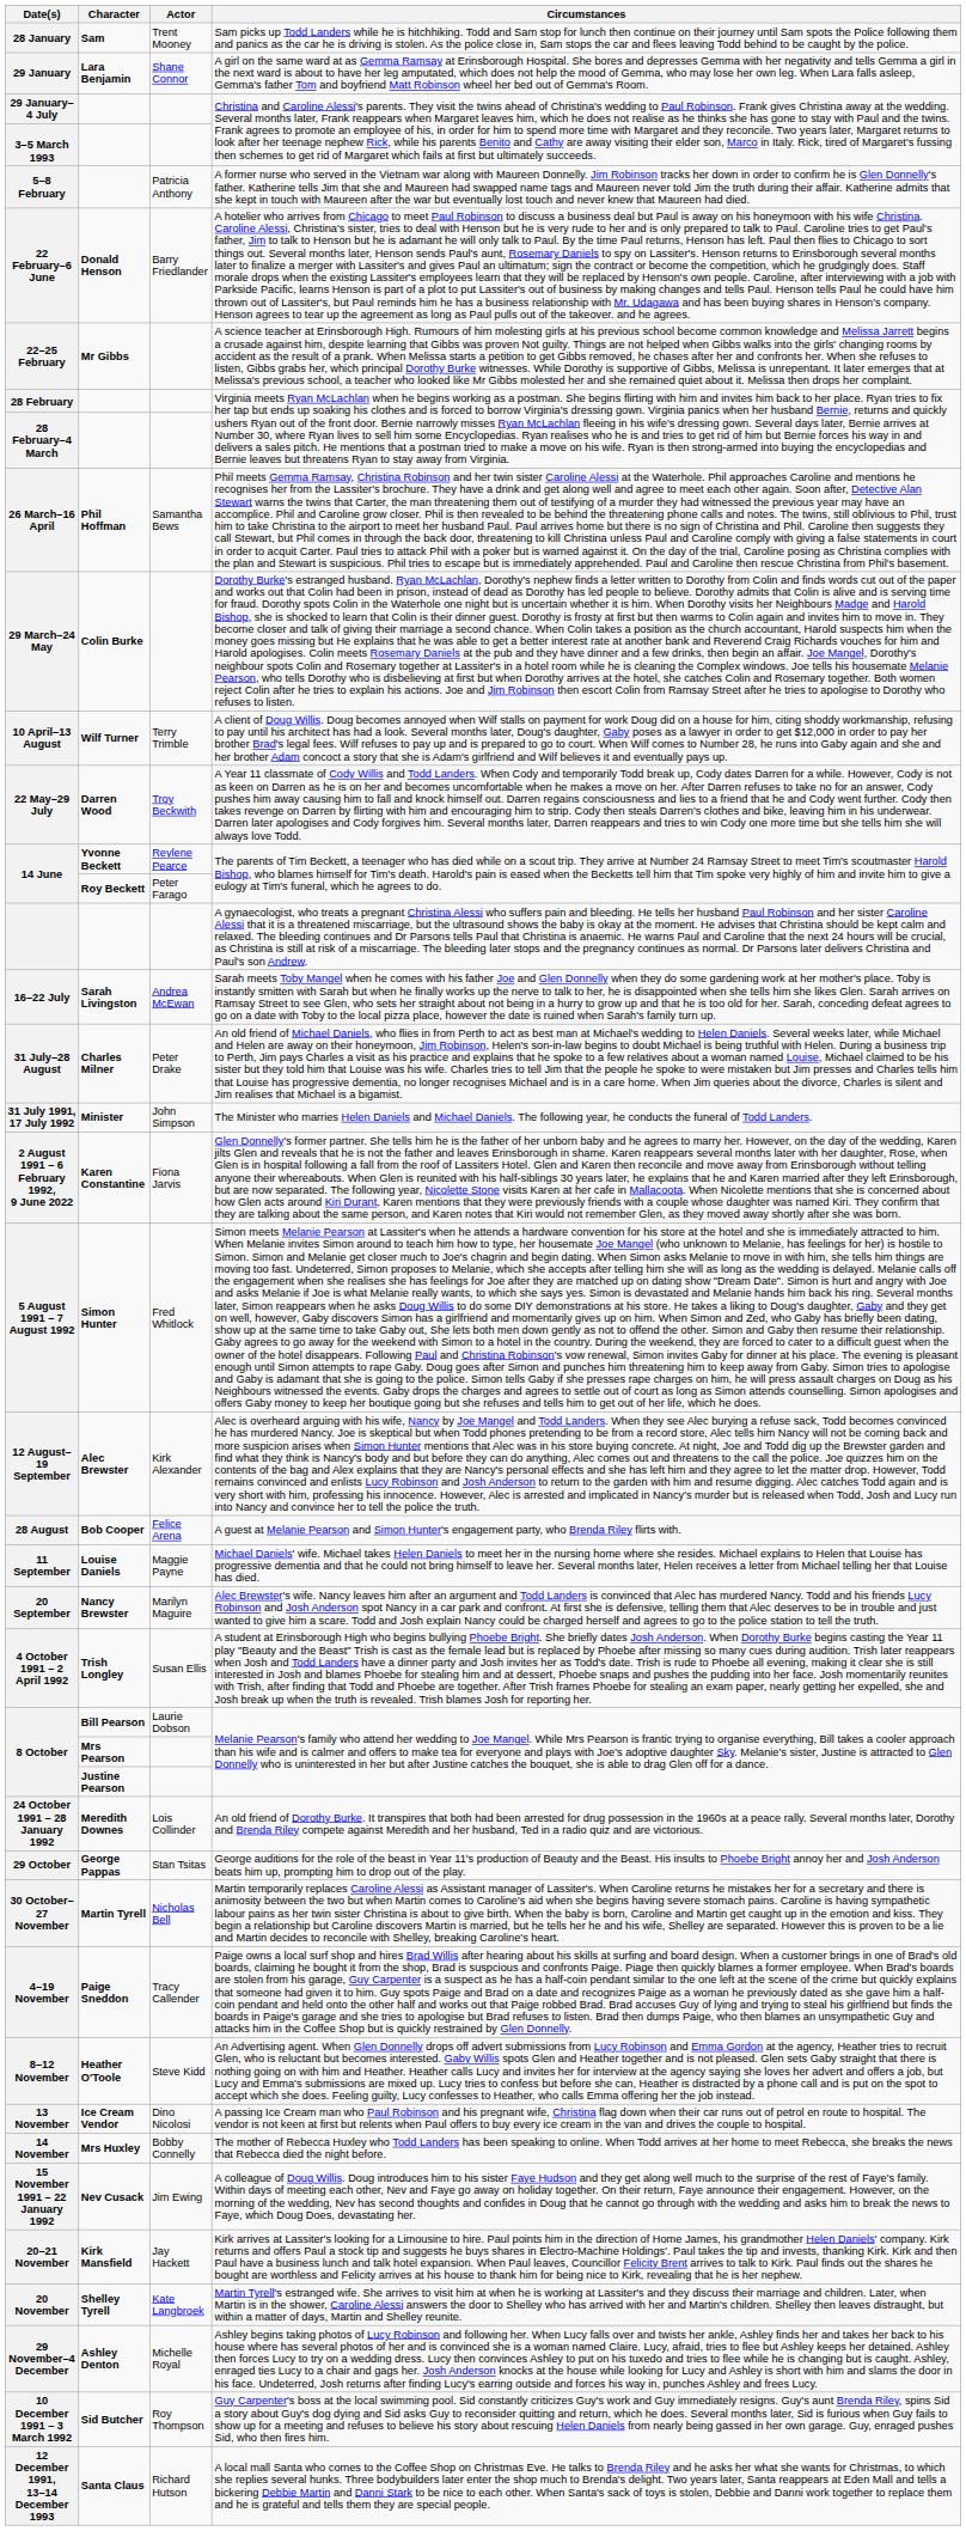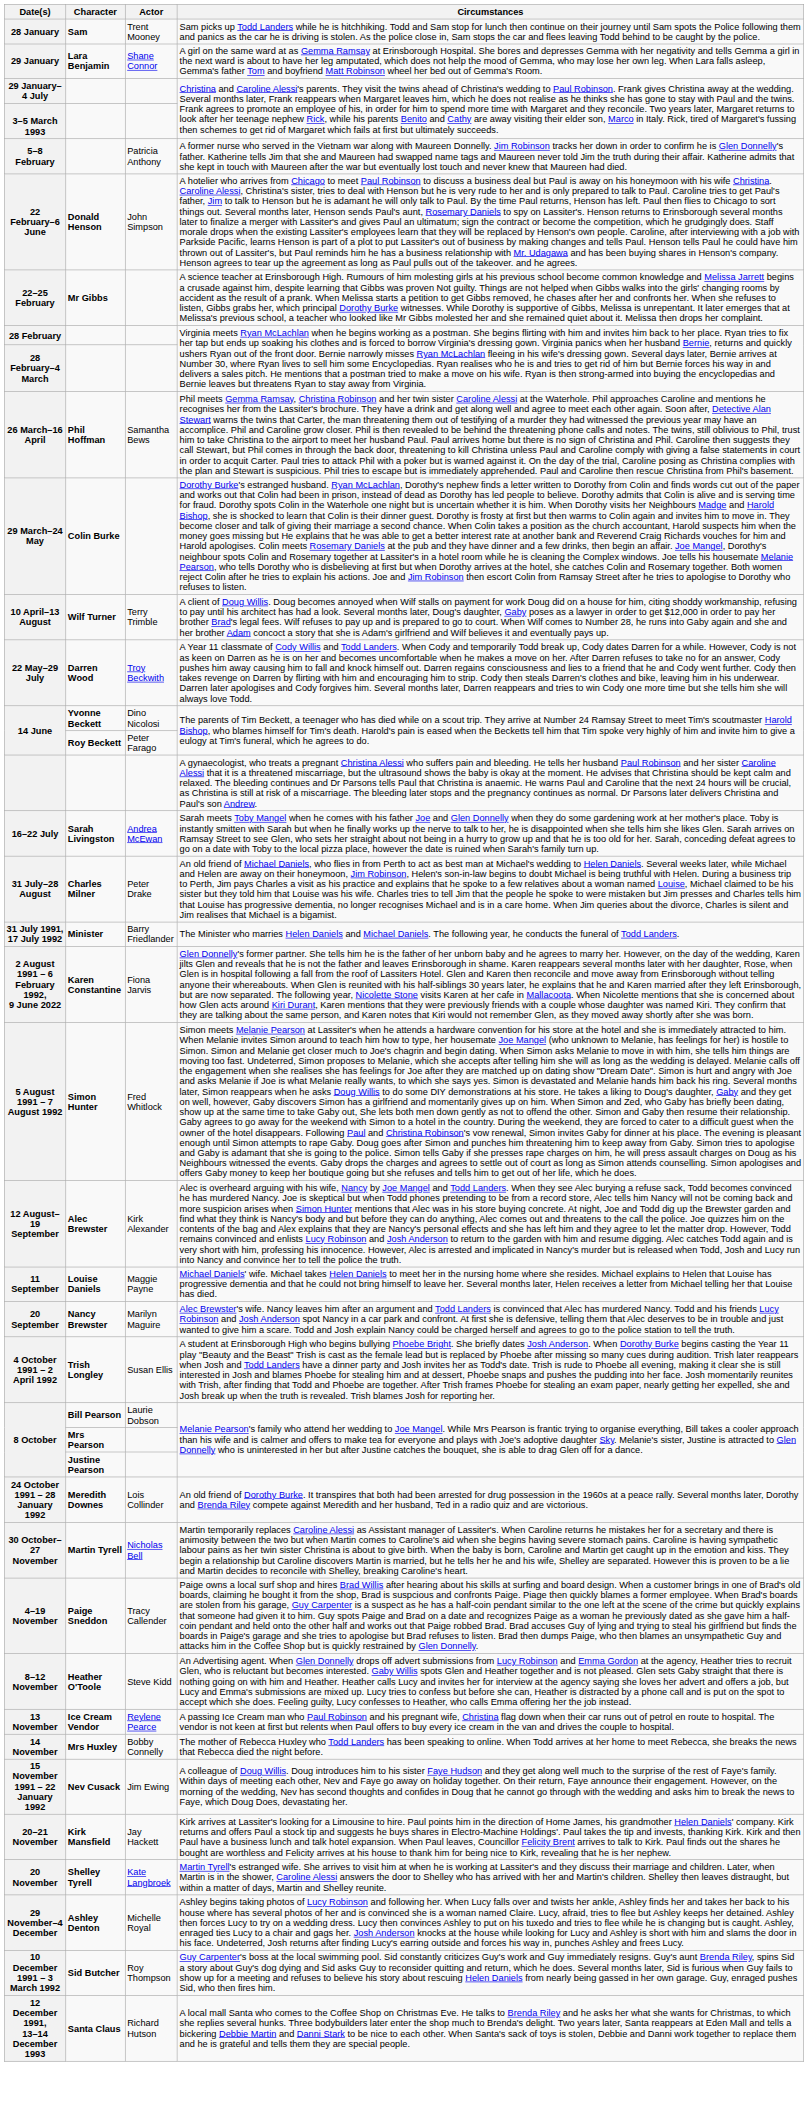22 February–6 June | Actor: Barry Friedlander -> John Simpson
14 June / Yvonne Beckett | Actor: Reylene Pearce -> Dino Nicolosi
31 July 1991, 17 July 1992 | Actor: John Simpson -> Barry Friedlander
- row: 28 August | Bob Cooper | Felice Arena | A guest at Melanie Pearson and Simon Hunter's engagement party, who Brenda Riley flirts with.
- row: 29 October | George Pappas | Stan Tsitas | George auditions for the role of the beast in Year 11's production of Beauty and the Beast. His insults to Phoebe Bright annoy her and Josh Anderson beats him up, prompting him to drop out of the play.
13 November | Actor: Dino Nicolosi -> Reylene Pearce
